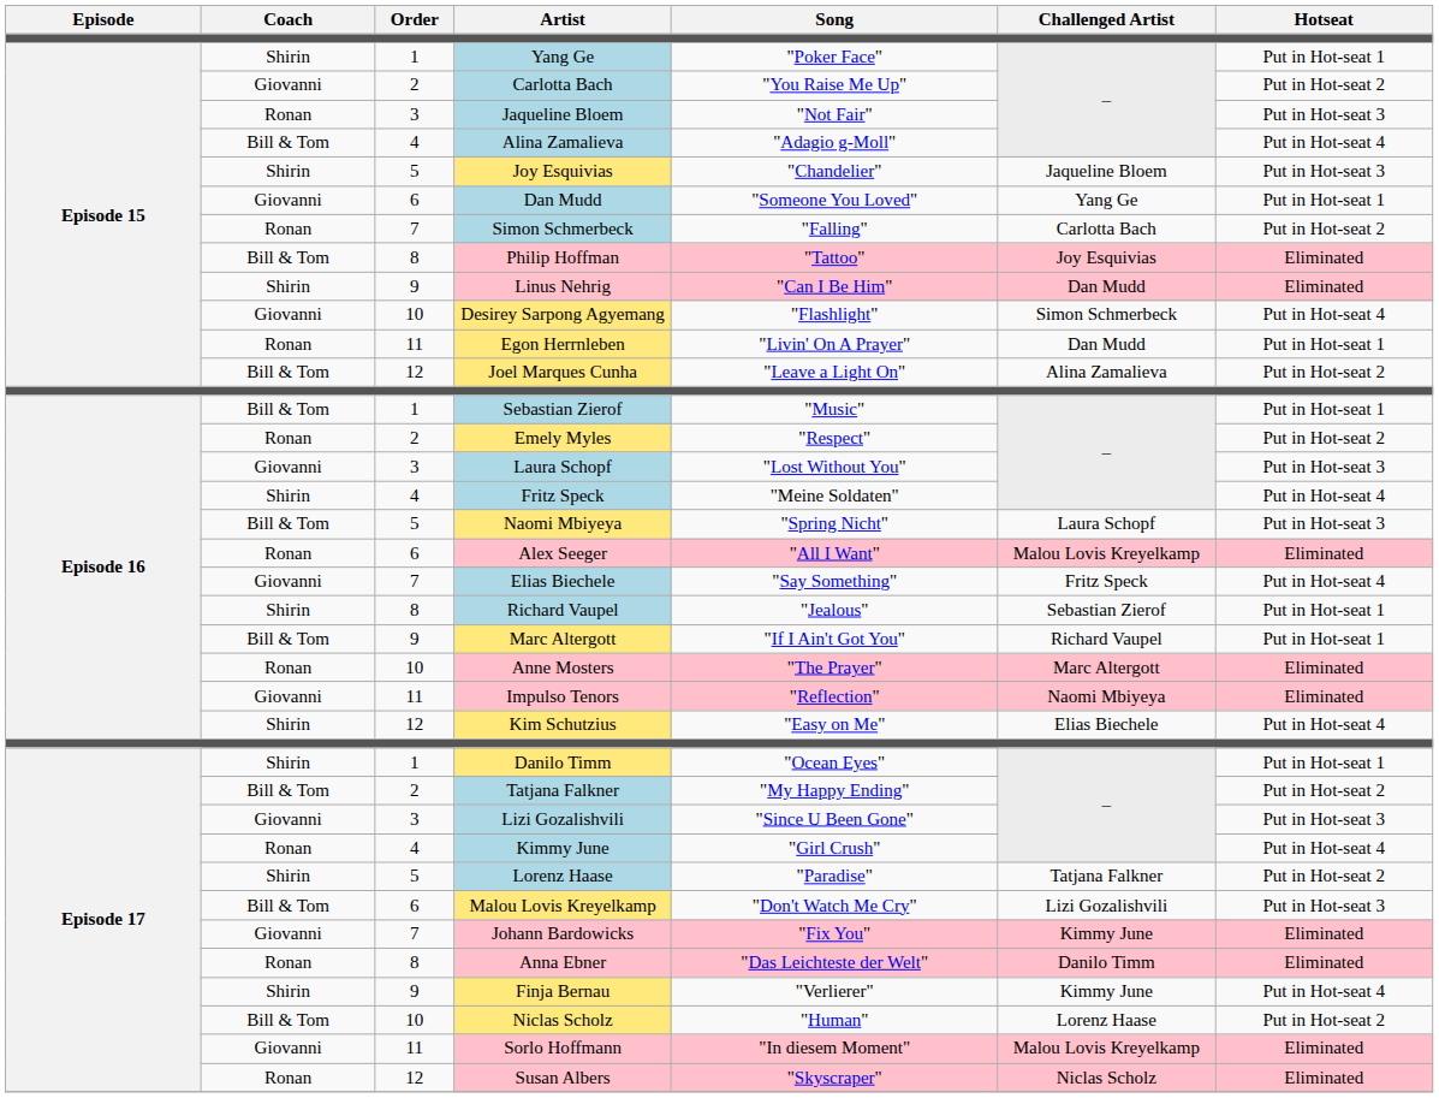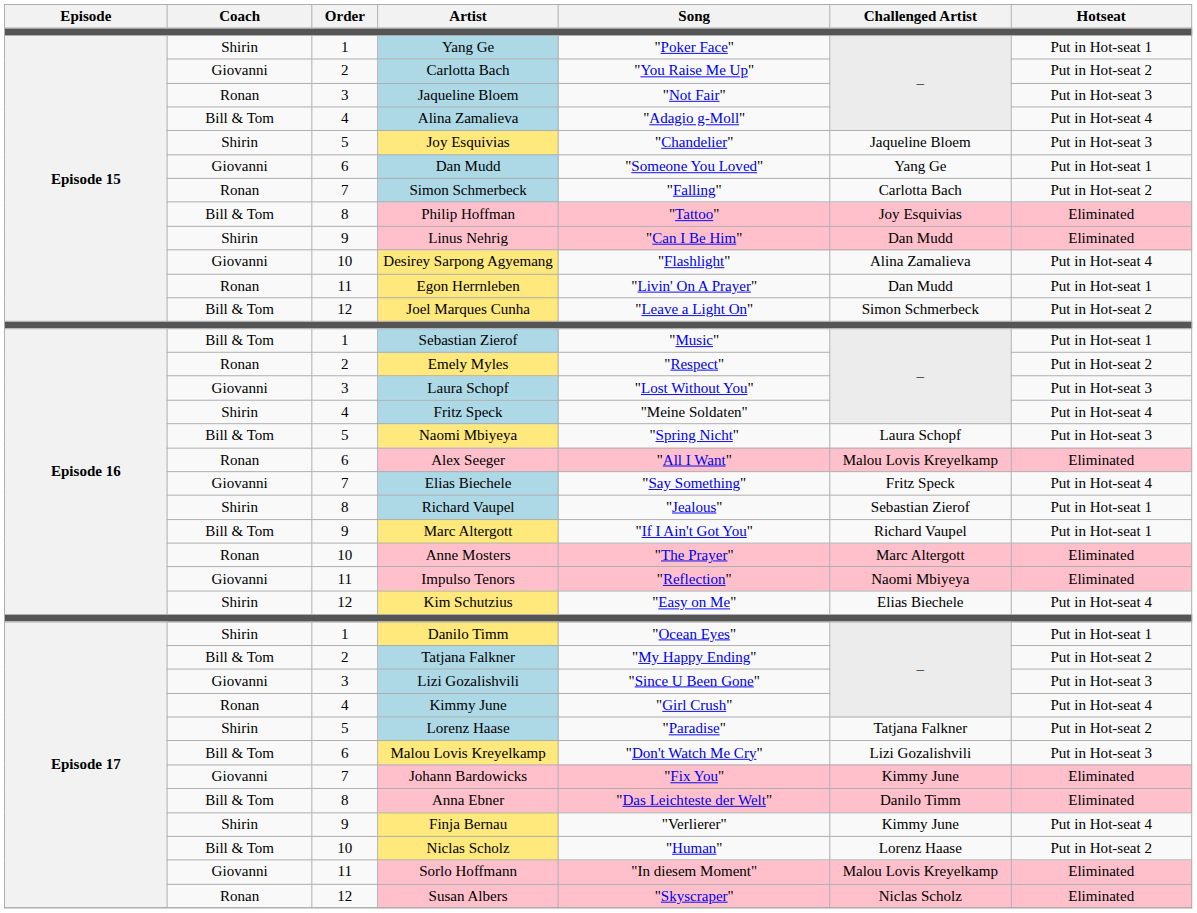Desirey Sarpong Agyemang | Challenged Artist: Simon Schmerbeck -> Alina Zamalieva
Joel Marques Cunha | Challenged Artist: Alina Zamalieva -> Simon Schmerbeck
Anna Ebner | Coach: Ronan -> Bill & Tom
